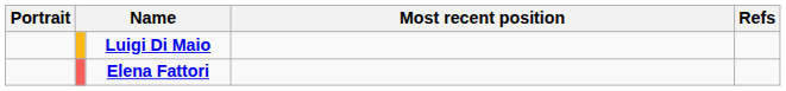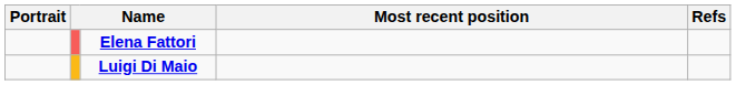rows swapped: Luigi Di Maio <-> Elena Fattori
